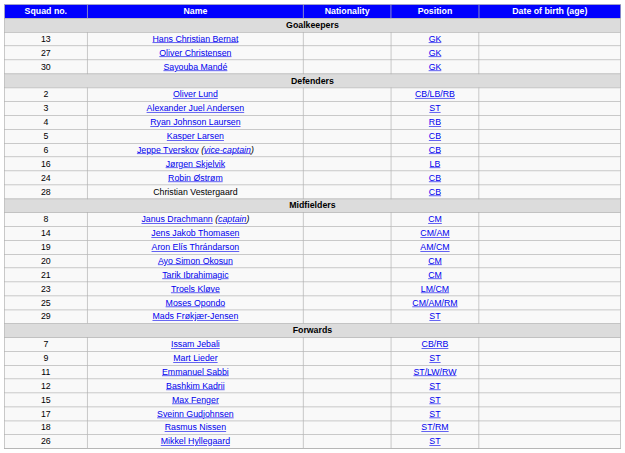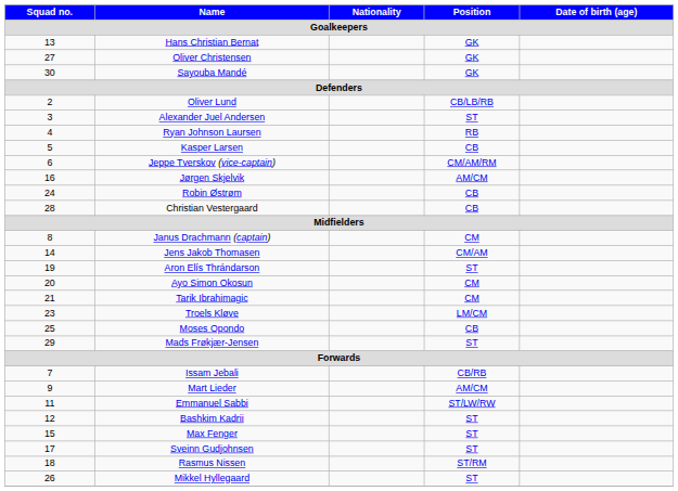Jeppe Tverskov (vice-captain) | Position: CB -> CM/AM/RM
Jørgen Skjelvik | Position: LB -> AM/CM
Aron Elís Thrándarson | Position: AM/CM -> ST
Moses Opondo | Position: CM/AM/RM -> CB
Mart Lieder | Position: ST -> AM/CM
